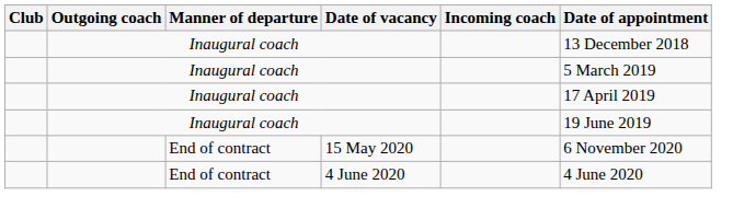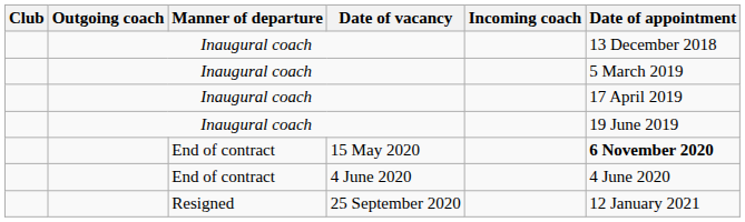15 May 2020 | Date of appointment: normal -> bold
+ row: Resigned | 25 September 2020 | 12 January 2021
